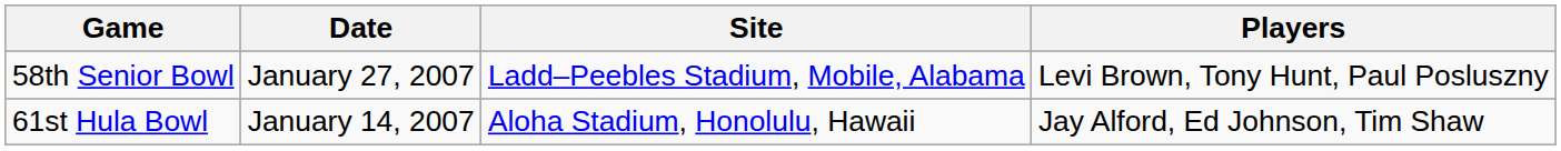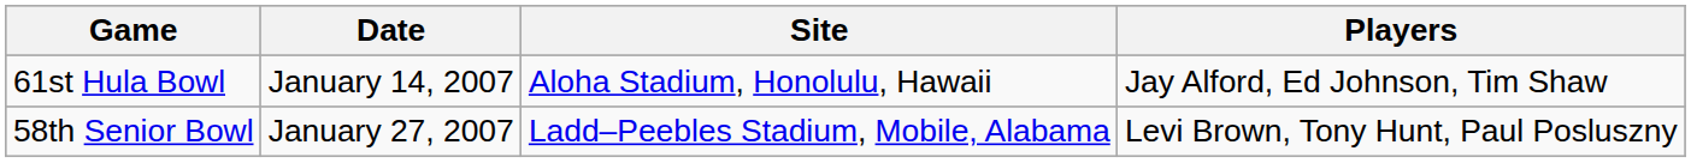rows swapped: 61st Hula Bowl <-> 58th Senior Bowl
